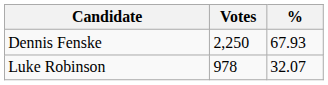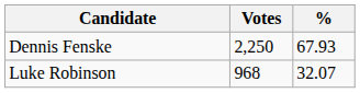Luke Robinson | Votes: 978 -> 968
